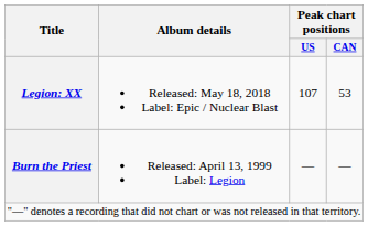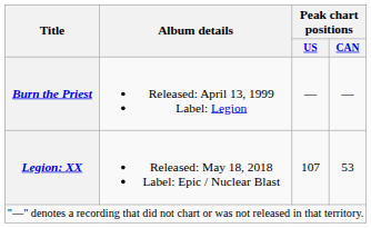rows swapped: Burn the Priest <-> Legion: XX
